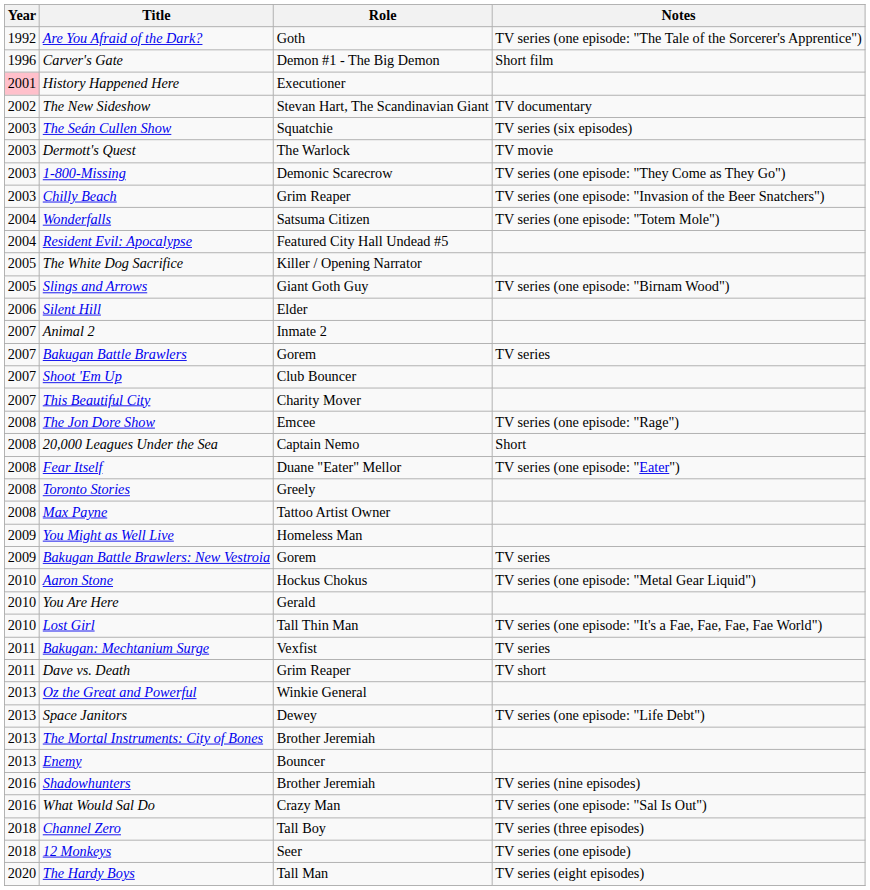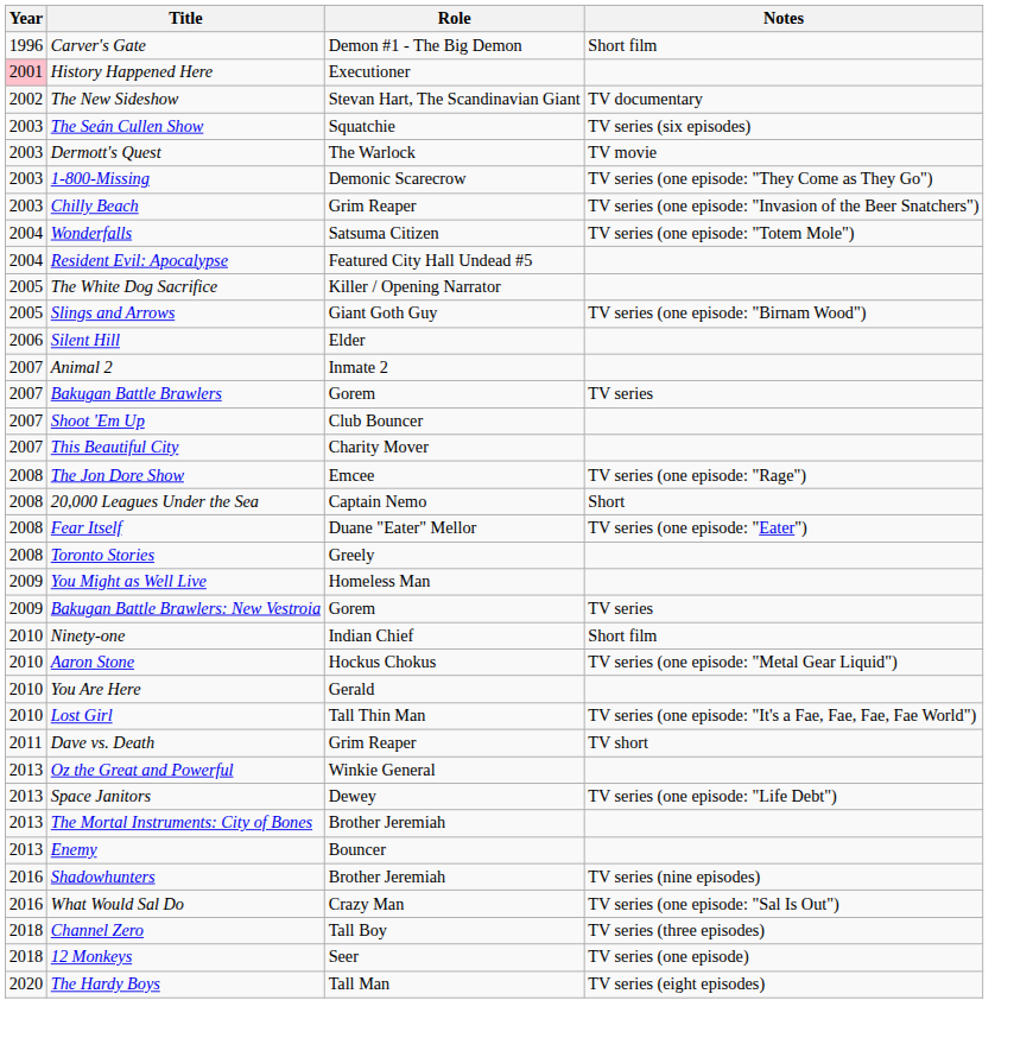- row: 1992 | Are You Afraid of the Dark? | Goth | TV series (one episode: "The Tale of the Sorcerer's Apprentice")
- row: 2008 | Max Payne | Tattoo Artist Owner
+ row: 2010 | Ninety-one | Indian Chief | Short film
- row: 2011 | Bakugan: Mechtanium Surge | Vexfist | TV series
